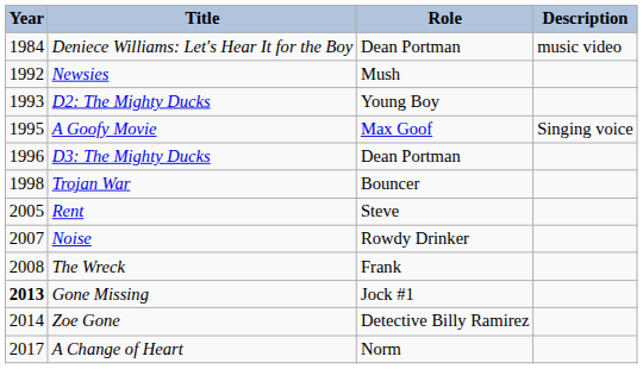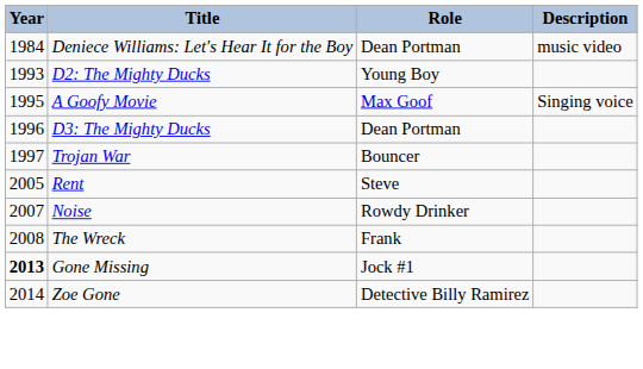- row: 1992 | Newsies | Mush
Trojan War | Year: 1998 -> 1997
- row: 2017 | A Change of Heart | Norm
